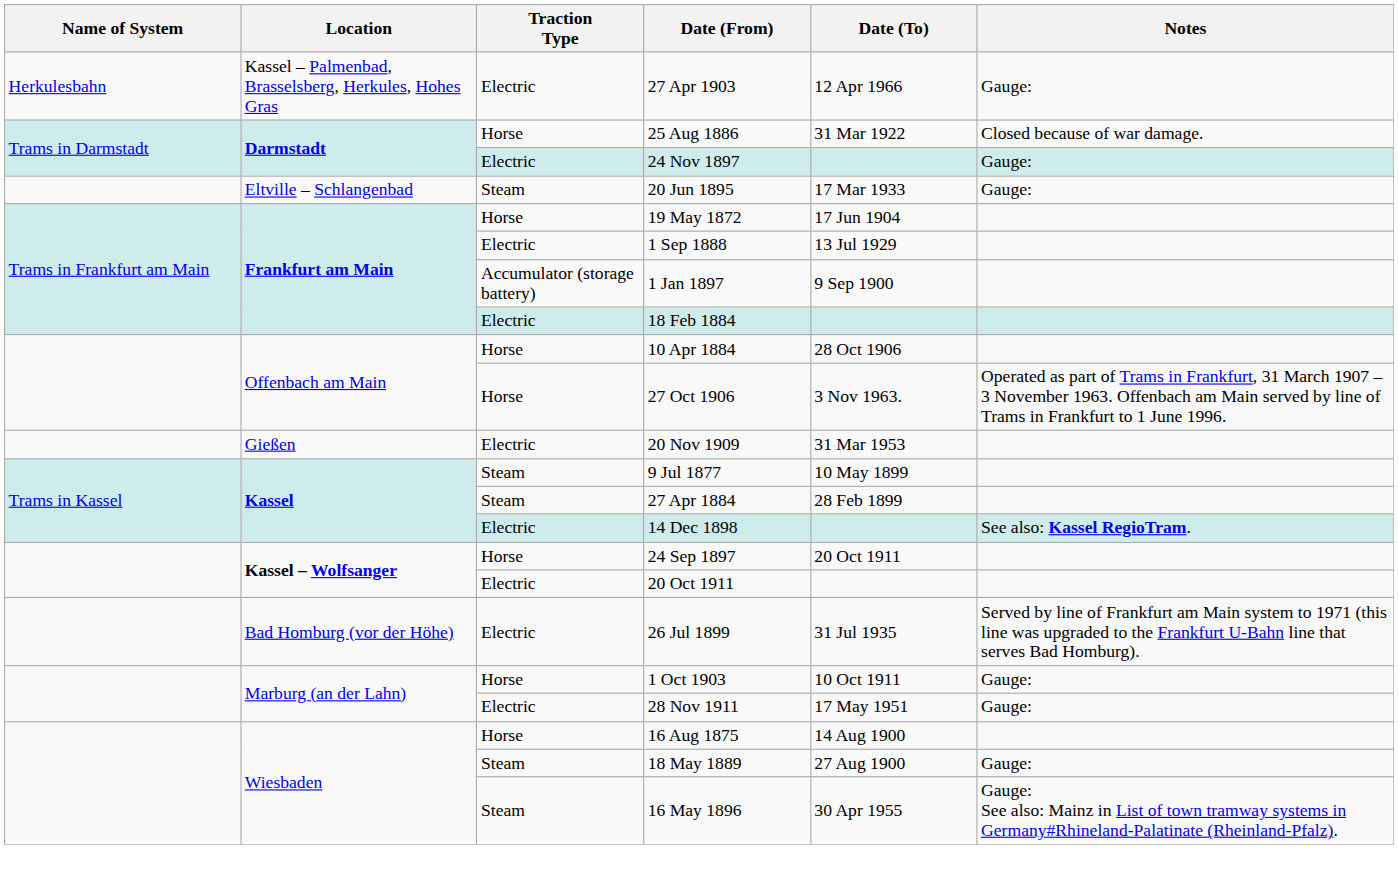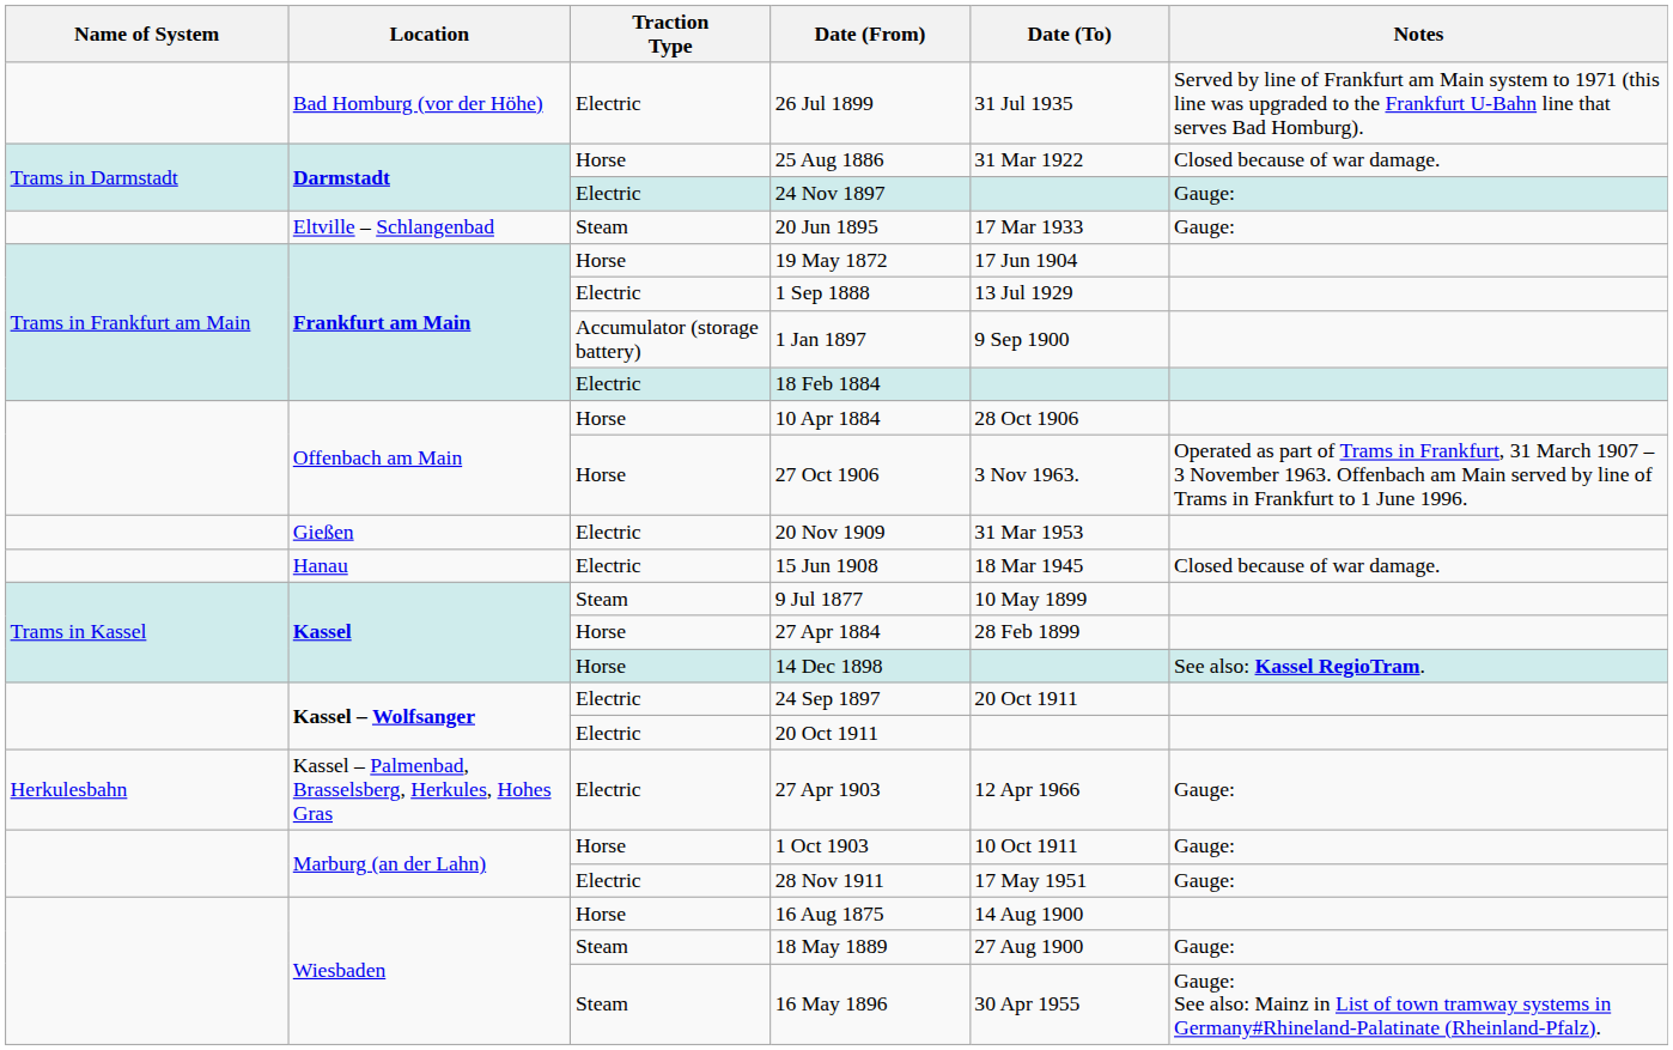rows swapped: 26 Jul 1899 <-> 27 Apr 1903
+ row: Hanau | Electric | 15 Jun 1908 | 18 Mar 1945 | Closed because of war damage.
27 Apr 1884 | Traction Type: Steam -> Horse
14 Dec 1898 | Traction Type: Electric -> Horse
24 Sep 1897 | Traction Type: Horse -> Electric
